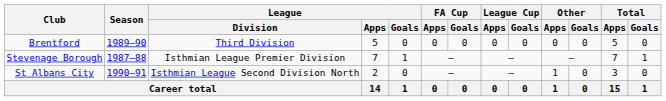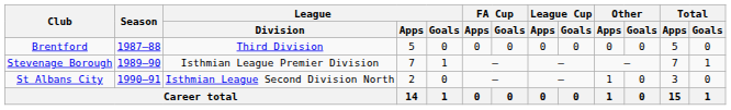Brentford | Season: 1989–90 -> 1987–88
Stevenage Borough | Season: 1987–88 -> 1989–90
